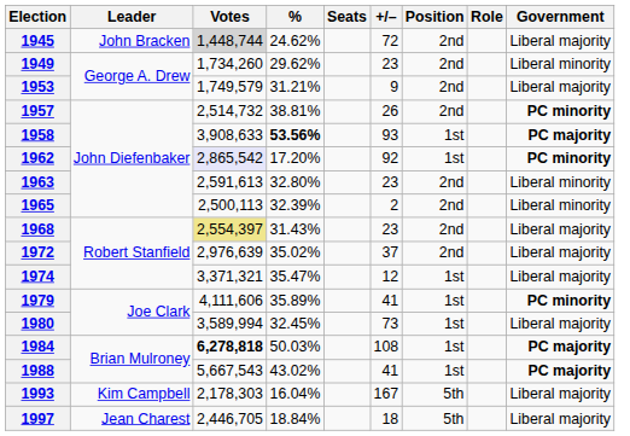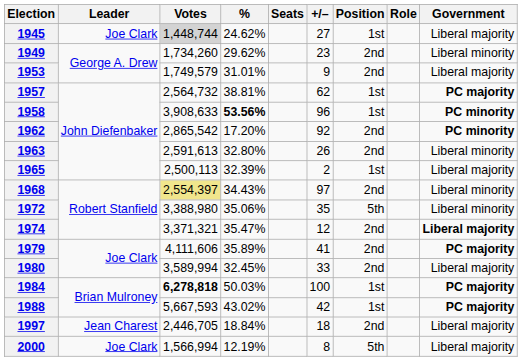1945 | Leader: John Bracken -> Joe Clark
1945 | +/–: 72 -> 27
1945 | Position: 2nd -> 1st
1953 | %: 31.21% -> 31.01%
1957 | Votes: 2,514,732 -> 2,564,732
1957 | +/–: 26 -> 62
1957 | Position: 2nd -> 1st
1957 | Government: PC minority -> PC majority
1958 | +/–: 93 -> 96
1958 | Government: PC majority -> PC minority
1962 | Votes: lavender background -> no background
1962 | Position: 1st -> 2nd
1963 | +/–: 23 -> 26
1965 | Position: 2nd -> 1st
1965 | Government: Liberal minority -> Liberal majority
1968 | %: 31.43% -> 34.43%
1968 | +/–: 23 -> 97
1968 | Government: Liberal majority -> Liberal minority
1972 | Votes: 2,976,639 -> 3,388,980
1972 | %: 35.02% -> 35.06%
1972 | +/–: 37 -> 35
1972 | Position: 2nd -> 5th
1972 | Government: Liberal majority -> Liberal minority
1974 | Position: 1st -> 2nd
1974 | Government: normal -> bold
1979 | Position: 1st -> 2nd
1979 | Government: PC minority -> PC majority
1980 | +/–: 73 -> 33
1980 | Position: 1st -> 2nd
1984 | +/–: 108 -> 100
1988 | Votes: 5,667,543 -> 5,667,593
1988 | +/–: 41 -> 42
- row: 1993 | Kim Campbell | 2,178,303 | 16.04% | 167 | 5th | Liberal majority
1997 | Position: 5th -> 2nd
+ row: 2000 | Joe Clark | 1,566,994 | 12.19% | 8 | 5th | Liberal majority
